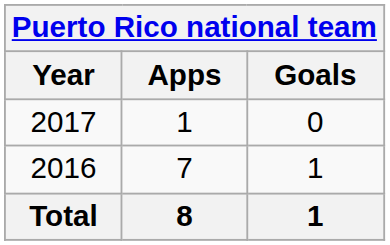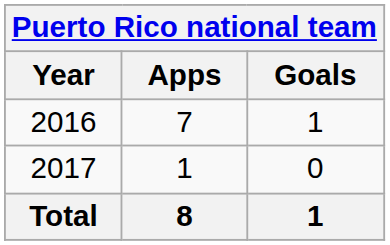rows swapped: 2016 <-> 2017
